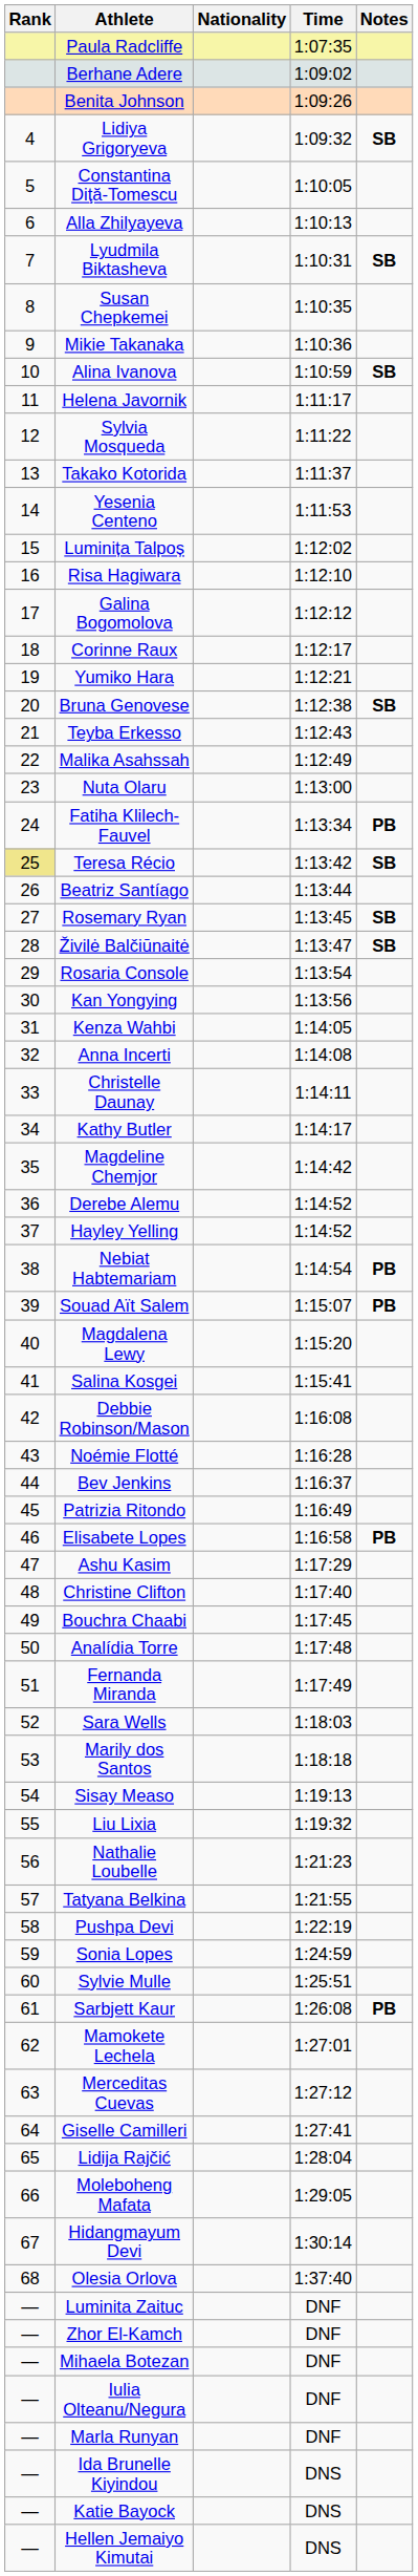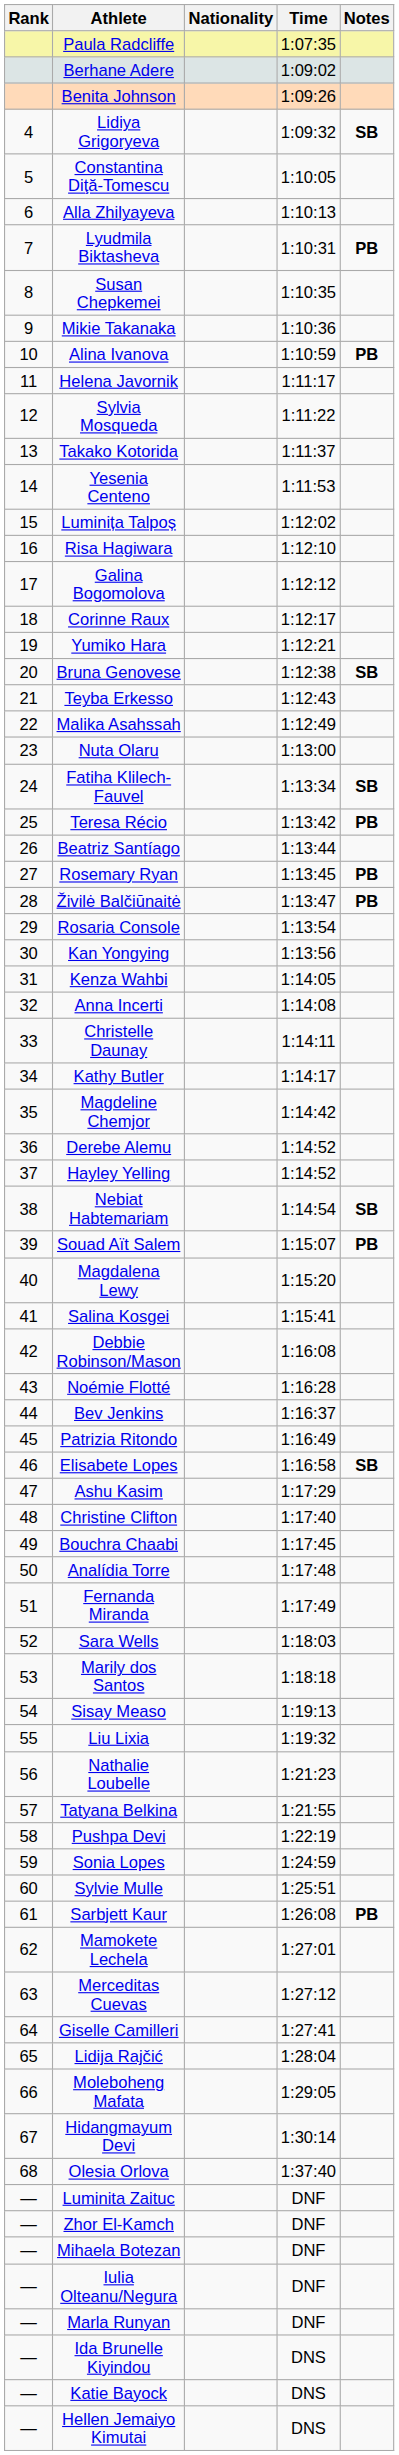Lyudmila Biktasheva | Notes: SB -> PB
Alina Ivanova | Notes: SB -> PB
Fatiha Klilech-Fauvel | Notes: PB -> SB
Teresa Récio | Rank: khaki background -> no background
Teresa Récio | Notes: SB -> PB
Rosemary Ryan | Notes: SB -> PB
Živilė Balčiūnaitė | Notes: SB -> PB
Nebiat Habtemariam | Notes: PB -> SB
Elisabete Lopes | Notes: PB -> SB
